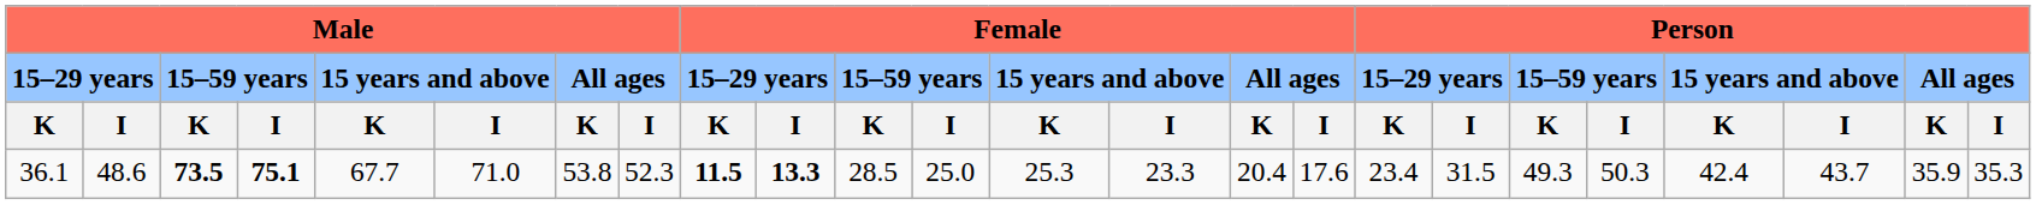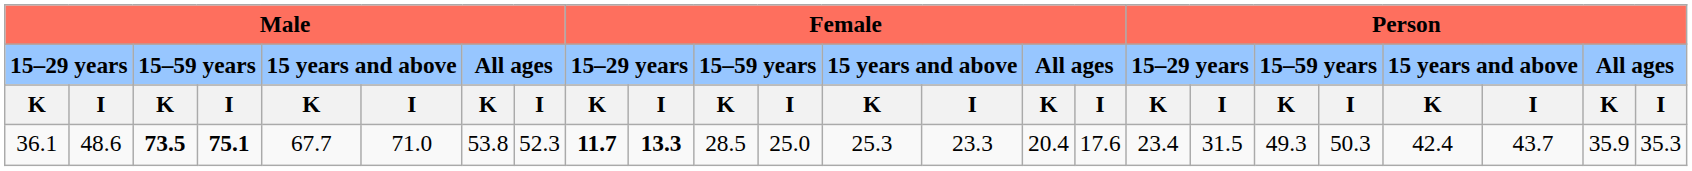36.1 | column 9: 11.5 -> 11.7
